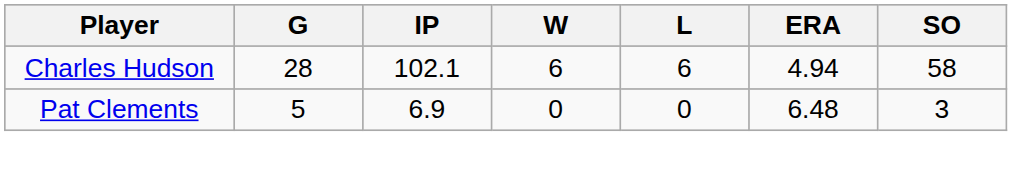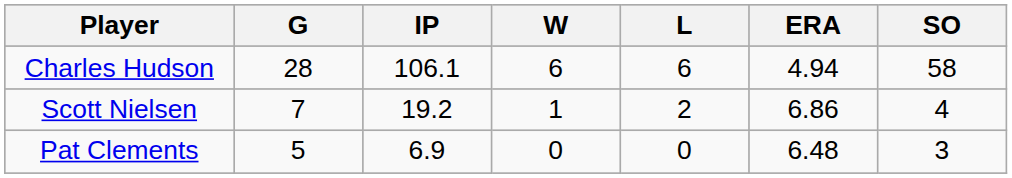Charles Hudson | IP: 102.1 -> 106.1
+ row: Scott Nielsen | 7 | 19.2 | 1 | 2 | 6.86 | 4
